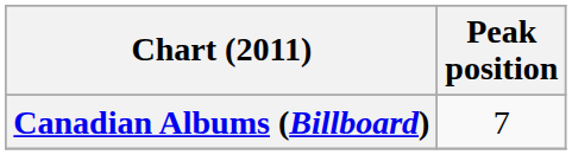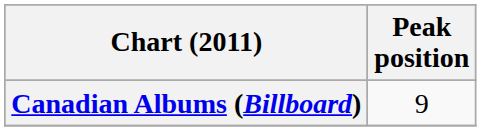Canadian Albums (Billboard) | Peak position: 7 -> 9
